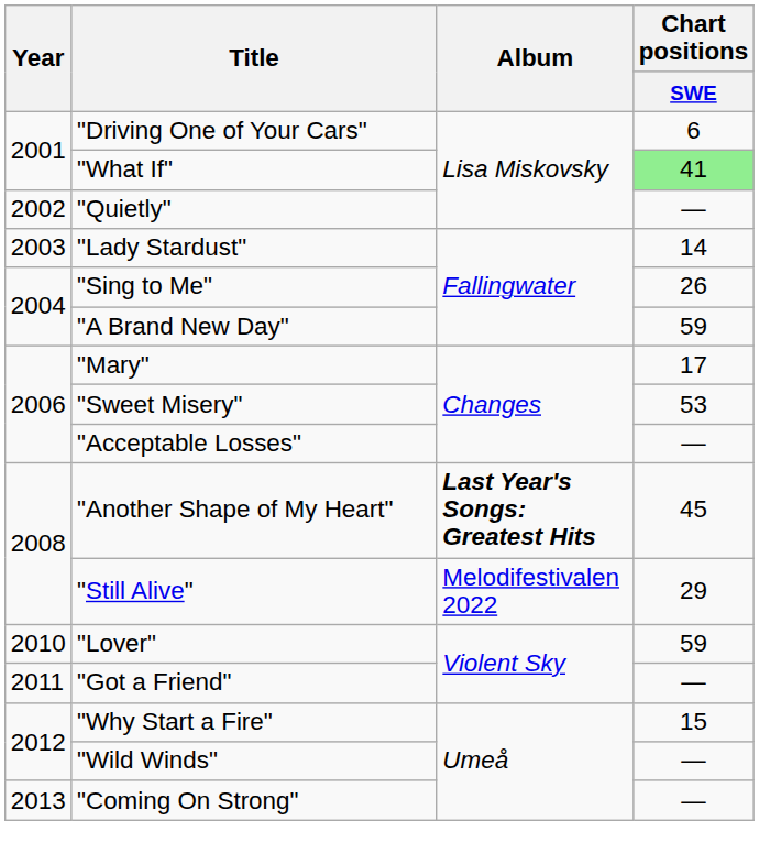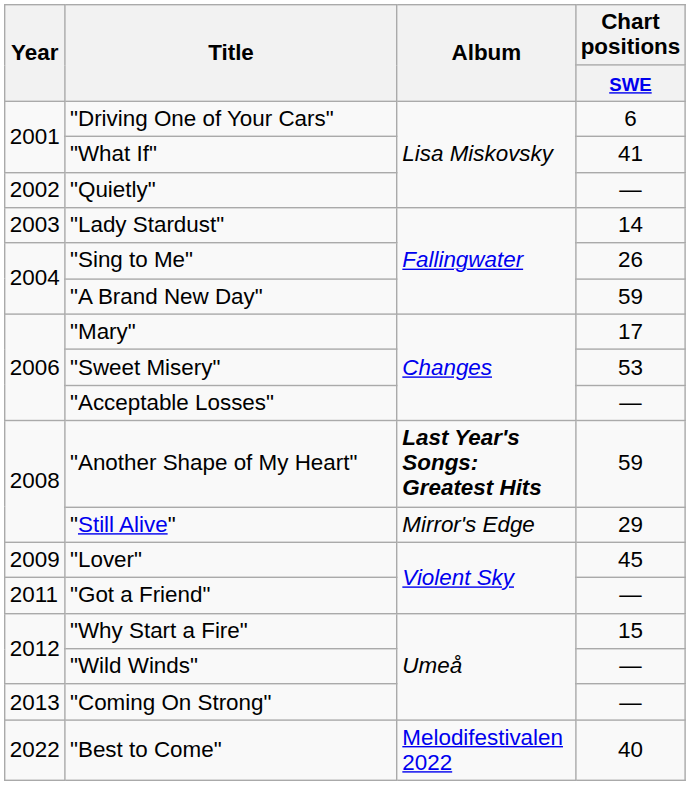"What If" | Chart positions / SWE: lightgreen background -> no background
"Another Shape of My Heart" | Chart positions / SWE: 45 -> 59
"Still Alive" | Album: Melodifestivalen 2022 -> Mirror's Edge
"Lover" | Year: 2010 -> 2009
"Lover" | Chart positions / SWE: 59 -> 45
+ row: 2022 | "Best to Come" | Melodifestivalen 2022 | 40
